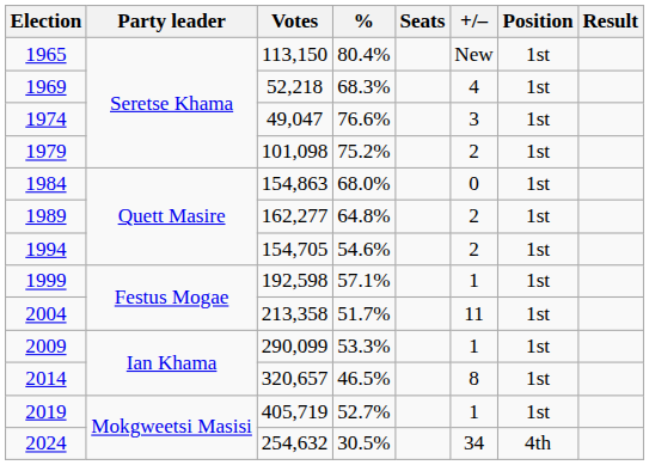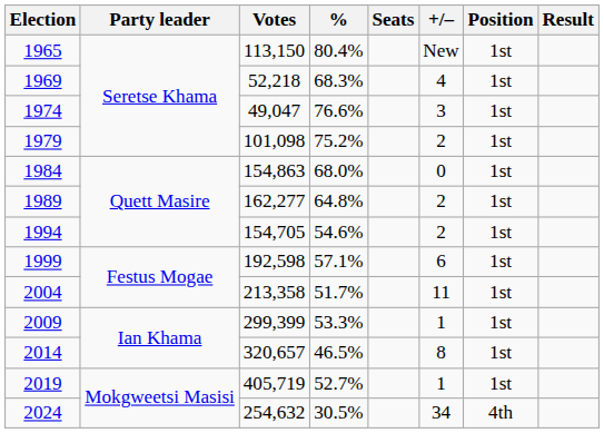1999 | +/–: 1 -> 6
2009 | Votes: 290,099 -> 299,399
